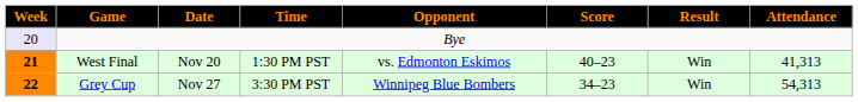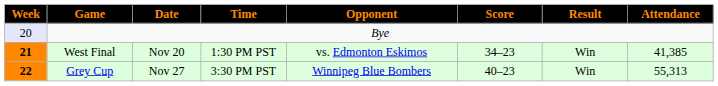West Final | Score: 40–23 -> 34–23
West Final | Attendance: 41,313 -> 41,385
Grey Cup | Score: 34–23 -> 40–23
Grey Cup | Attendance: 54,313 -> 55,313
